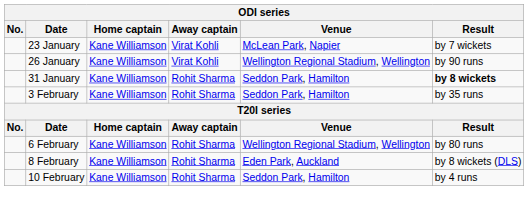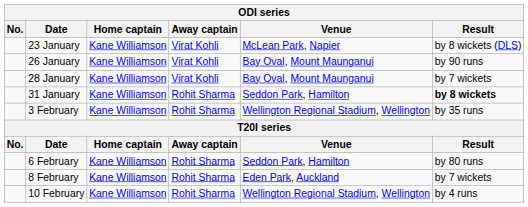23 January | Result: by 7 wickets -> by 8 wickets (DLS)
26 January | Venue: Wellington Regional Stadium, Wellington -> Bay Oval, Mount Maunganui
+ row: 28 January | Kane Williamson | Virat Kohli | Bay Oval, Mount Maunganui | by 7 wickets
3 February | Venue: Seddon Park, Hamilton -> Wellington Regional Stadium, Wellington
6 February | Venue: Wellington Regional Stadium, Wellington -> Seddon Park, Hamilton
8 February | Result: by 8 wickets (DLS) -> by 7 wickets
10 February | Venue: Seddon Park, Hamilton -> Wellington Regional Stadium, Wellington
